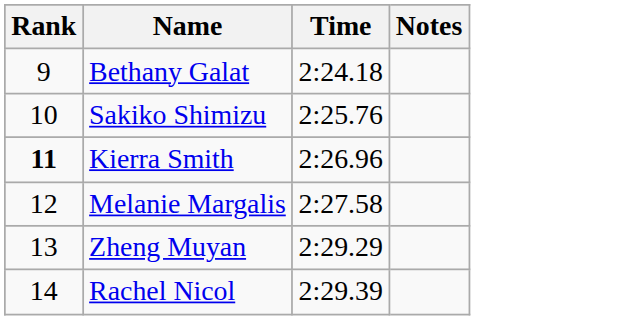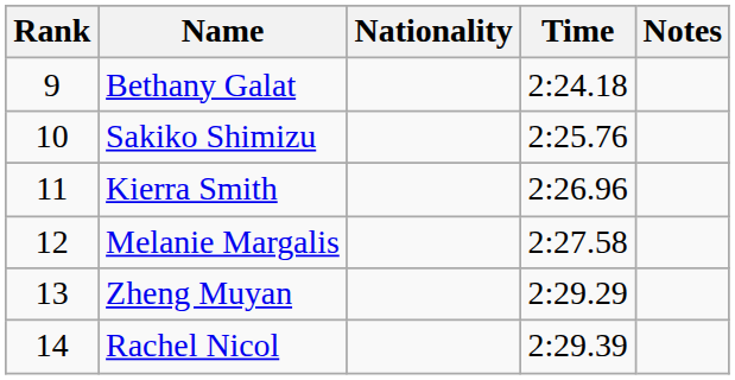+ column: Nationality
Kierra Smith | Rank: bold -> normal
